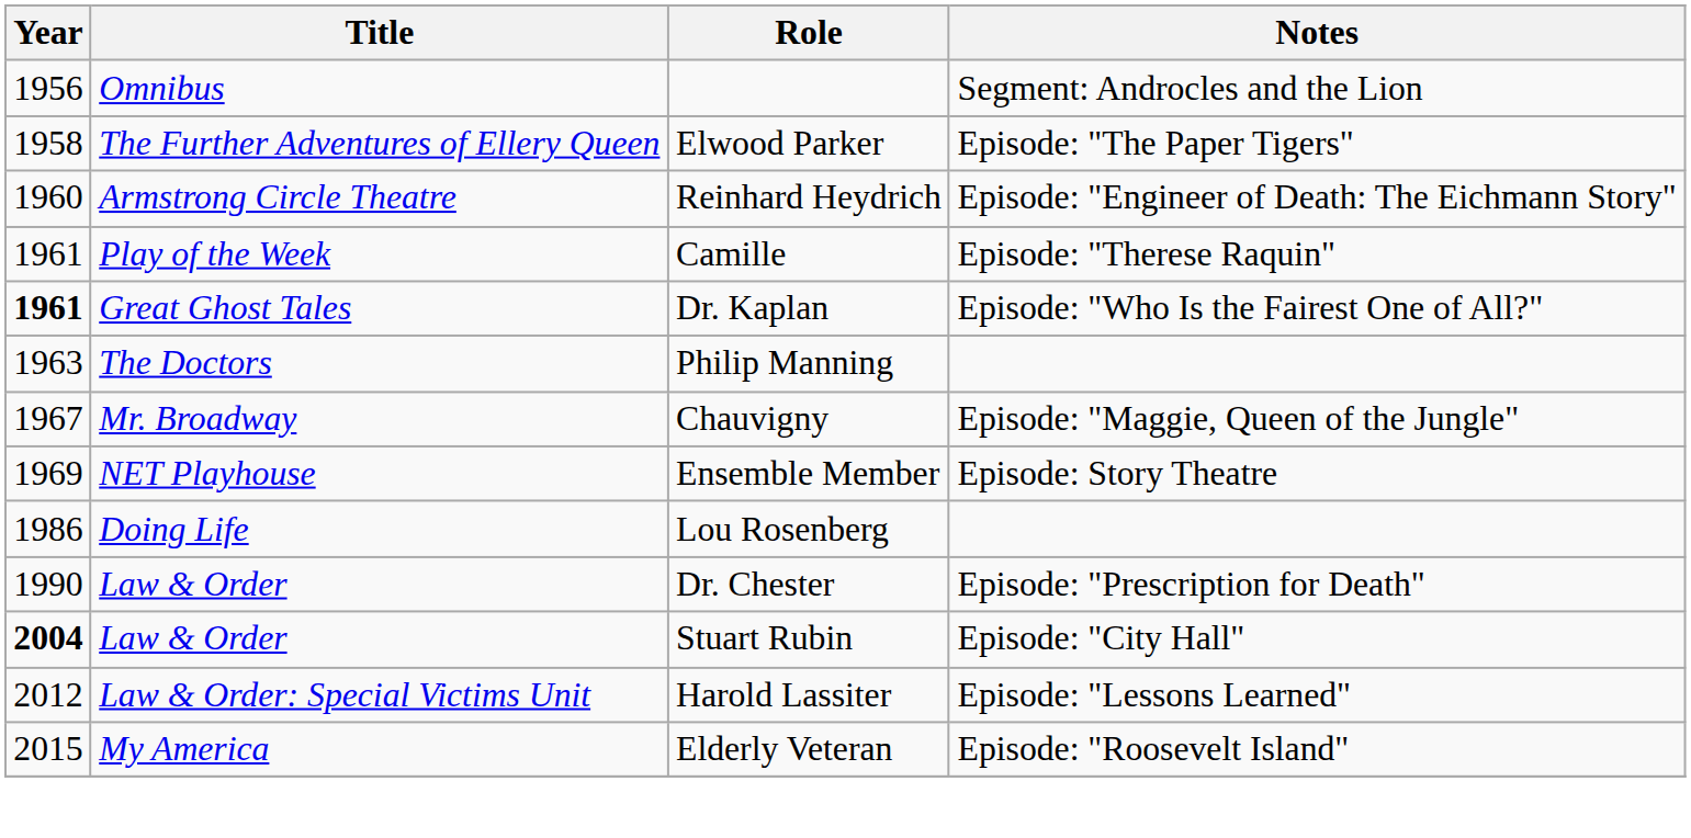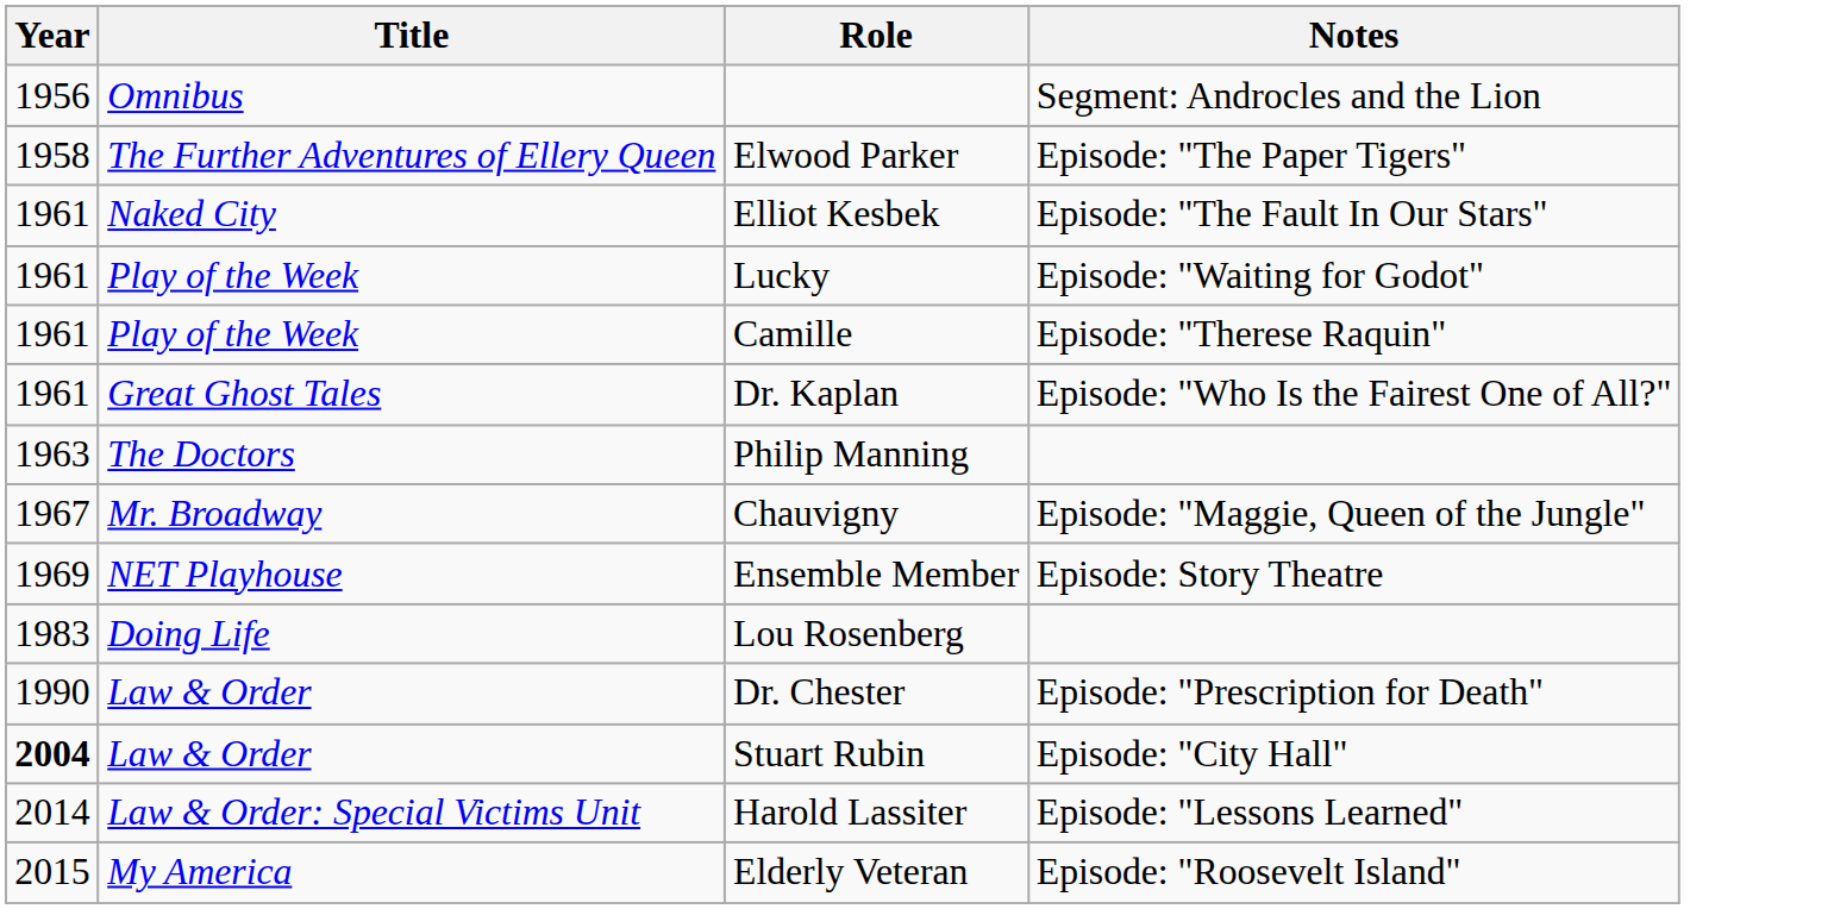- row: 1960 | Armstrong Circle Theatre | Reinhard Heydrich | Episode: "Engineer of Death: The Eichmann Story"
+ row: 1961 | Naked City | Elliot Kesbek | Episode: "The Fault In Our Stars"
+ row: 1961 | Play of the Week | Lucky | Episode: "Waiting for Godot"
Dr. Kaplan | Year: bold -> normal
Lou Rosenberg | Year: 1986 -> 1983
Harold Lassiter | Year: 2012 -> 2014
